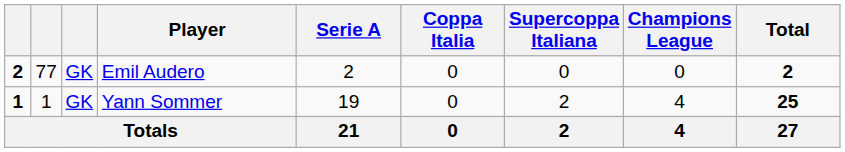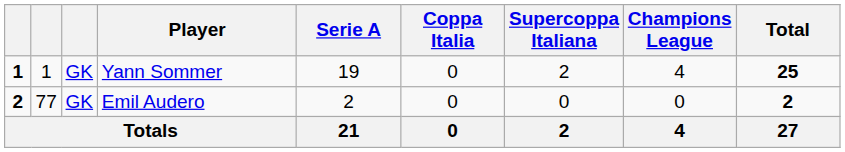rows swapped: Yann Sommer <-> Emil Audero
